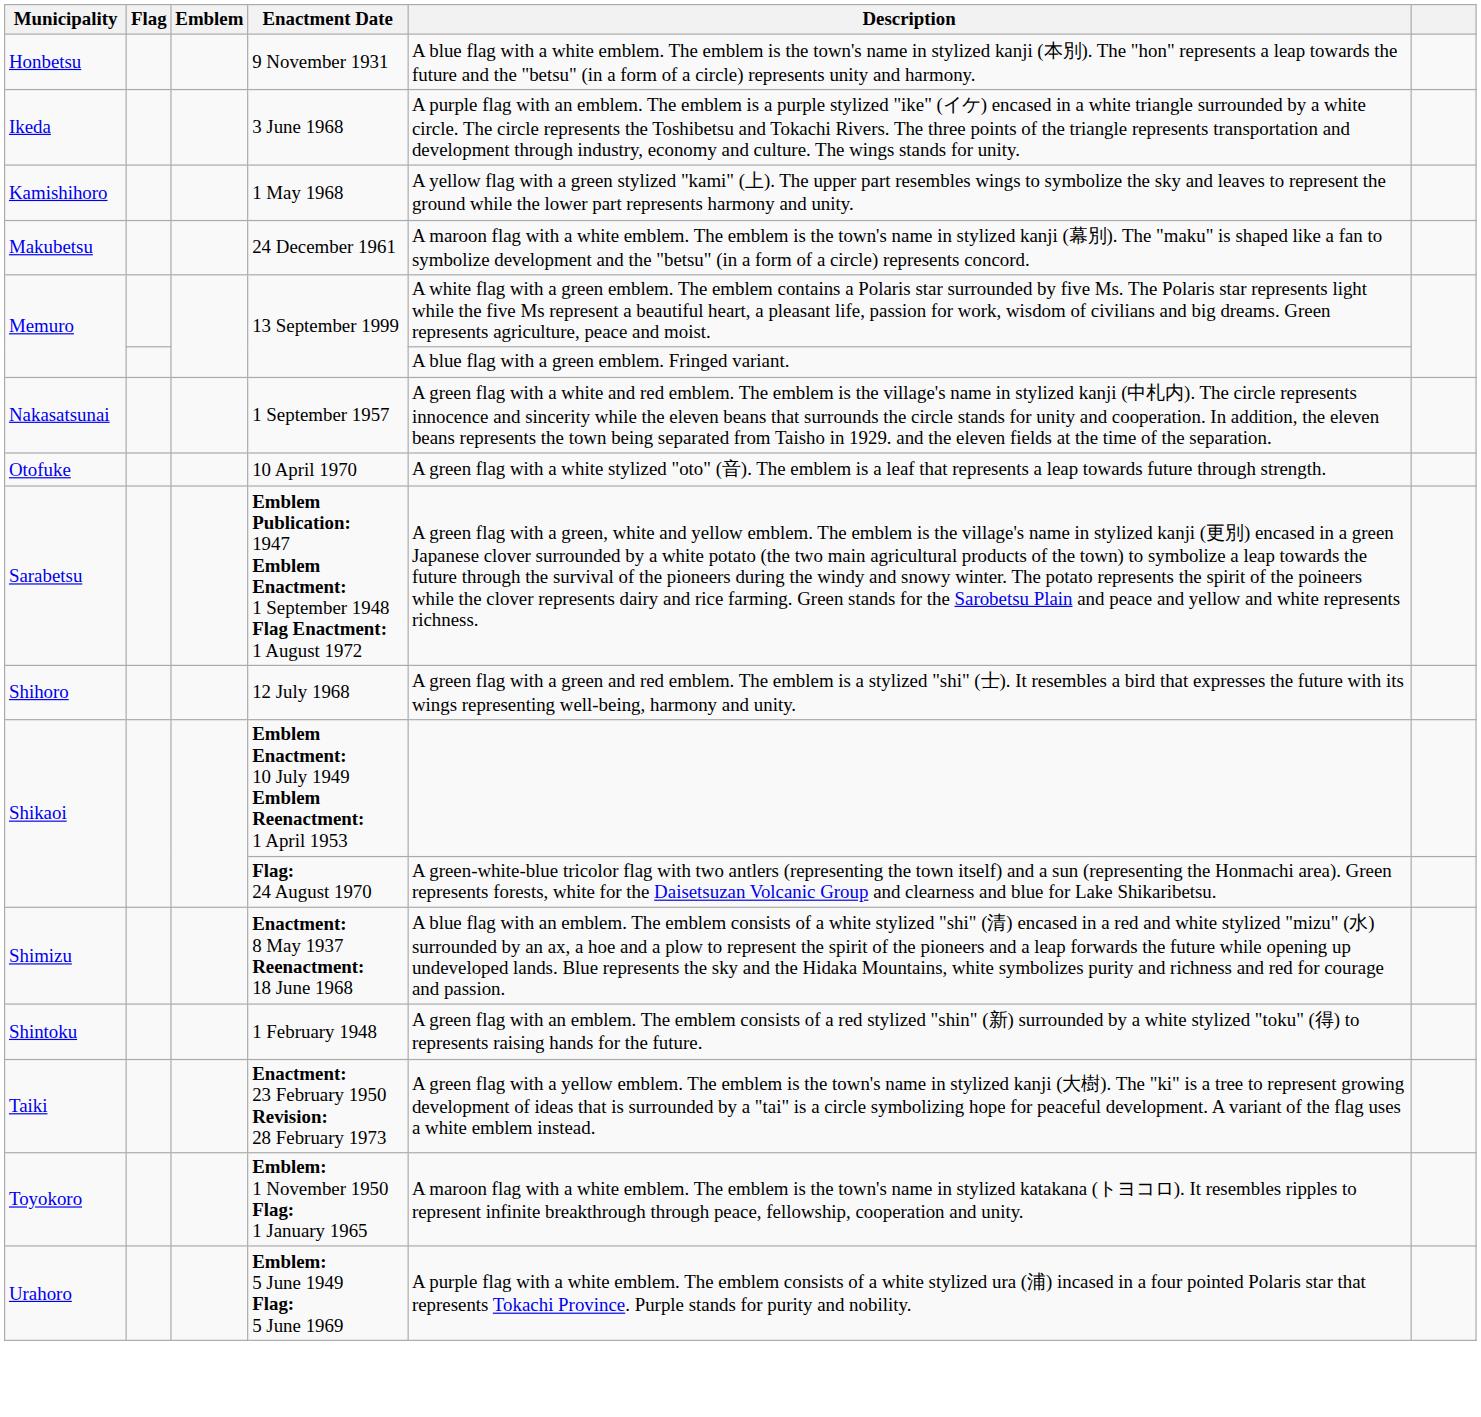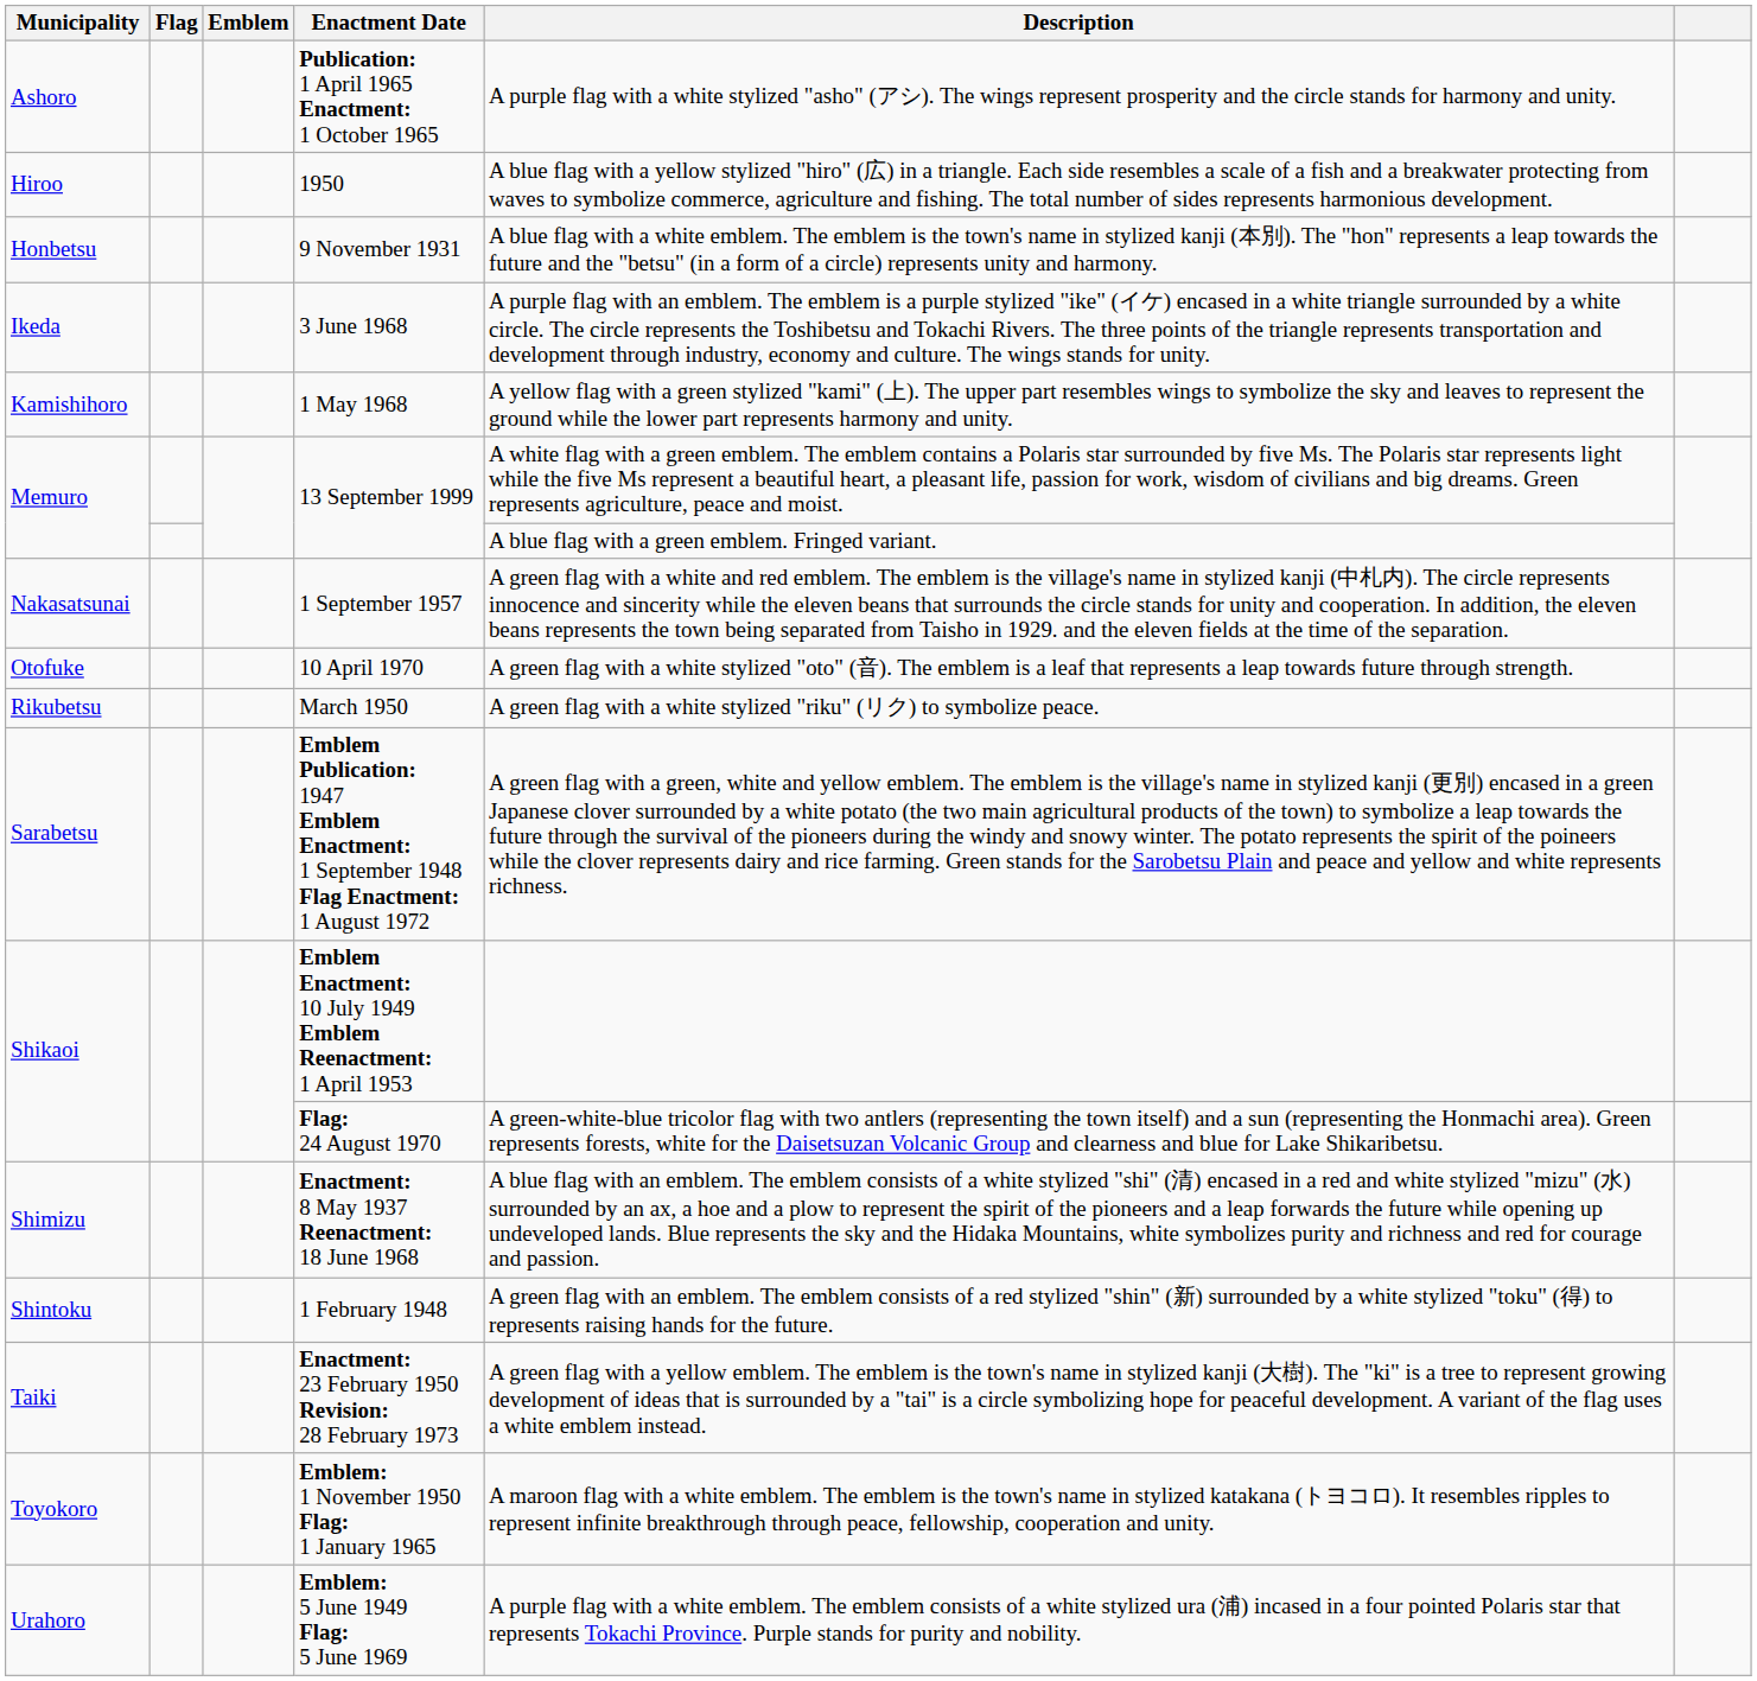+ row: Ashoro | Publication: 1 April 1965 Enactment: 1 October 1965 | A purple flag with a white stylized "asho" (アシ). The wings represent prosperity and the circle stands for harmony and unity.
+ row: Hiroo | 1950 | A blue flag with a yellow stylized "hiro" (広) in a triangle. Each side resembles a scale of a fish and a breakwater protecting from waves to symbolize commerce, agriculture and fishing. The total number of sides represents harmonious development.
- row: Makubetsu | 24 December 1961 | A maroon flag with a white emblem. The emblem is the town's name in stylized kanji (幕別). The "maku" is shaped like a fan to symbolize development and the "betsu" (in a form of a circle) represents concord.
+ row: Rikubetsu | March 1950 | A green flag with a white stylized "riku" (リク) to symbolize peace.
- row: Shihoro | 12 July 1968 | A green flag with a green and red emblem. The emblem is a stylized "shi" (士). It resembles a bird that expresses the future with its wings representing well-being, harmony and unity.
